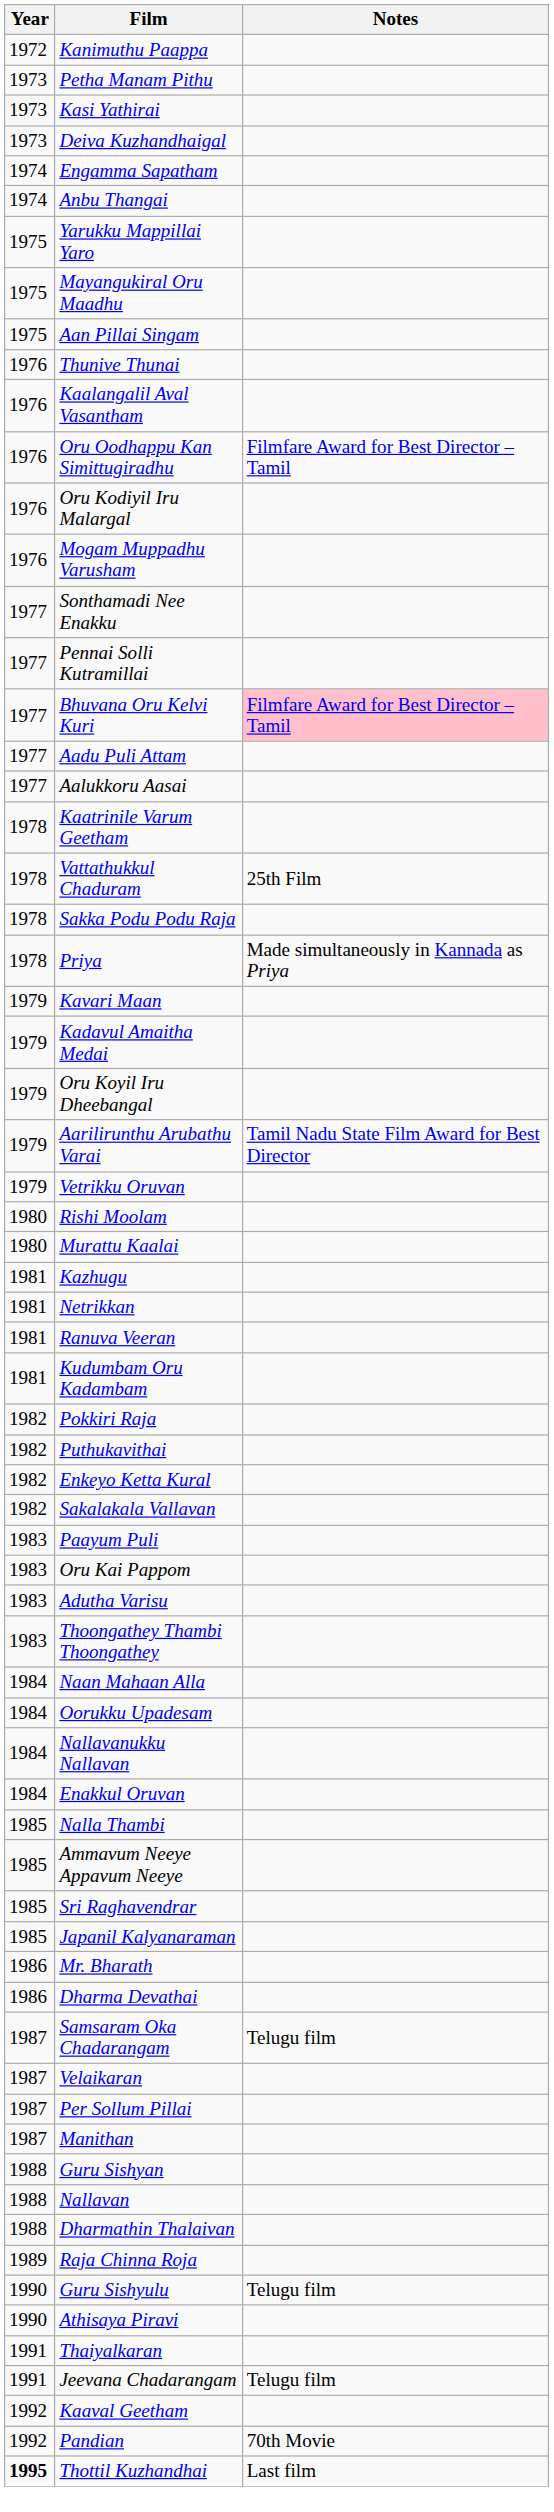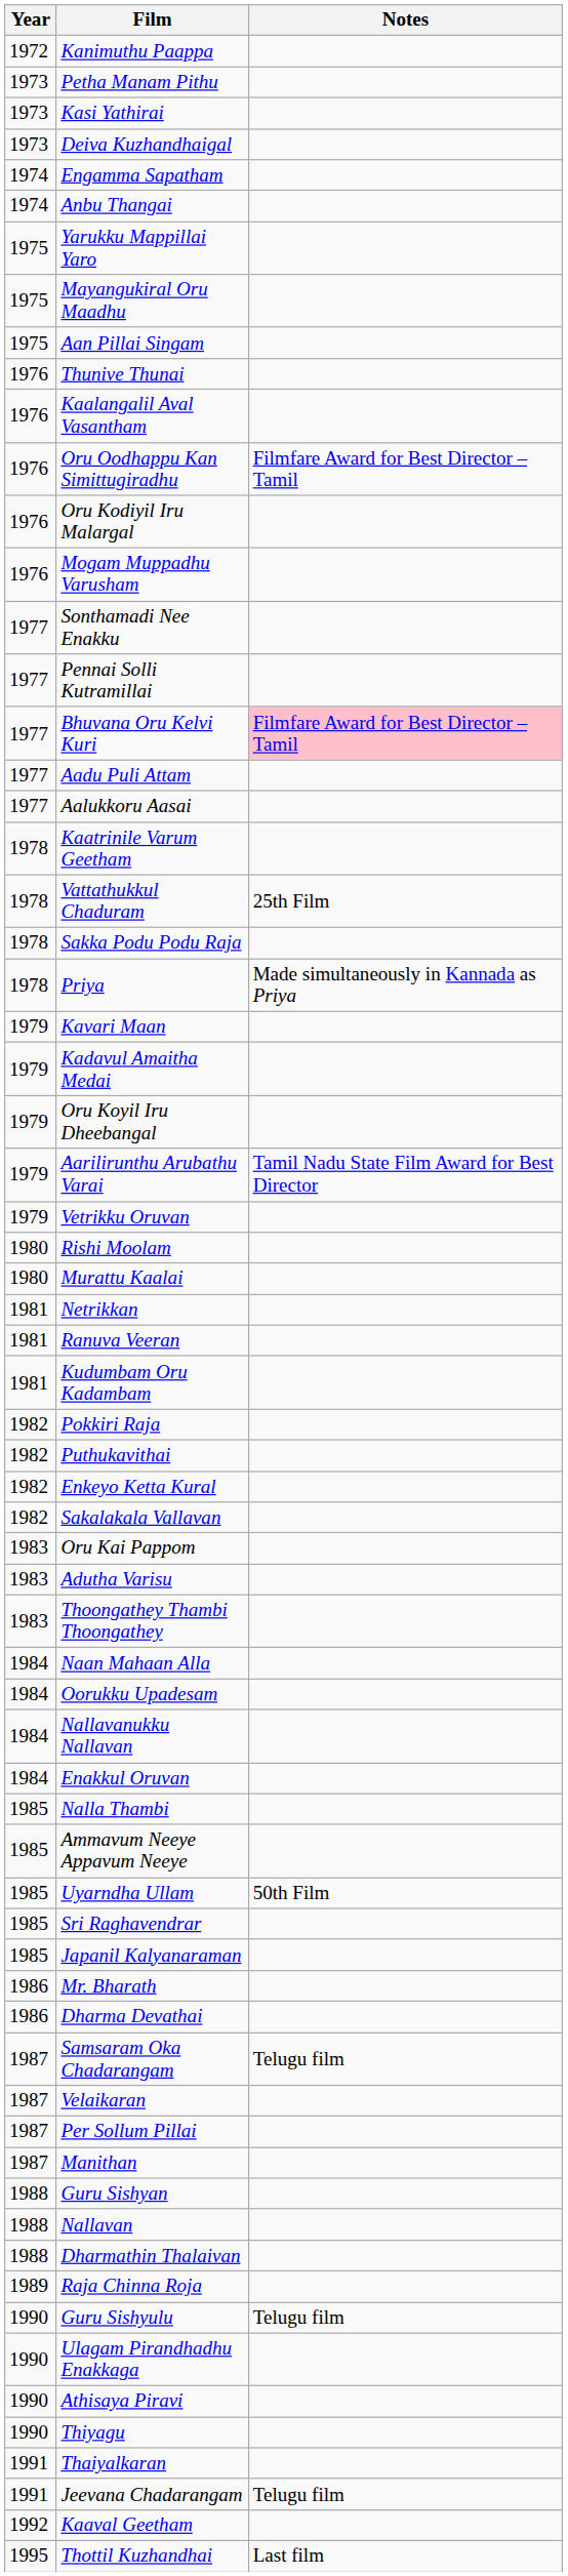- row: 1981 | Kazhugu
- row: 1983 | Paayum Puli
+ row: 1985 | Uyarndha Ullam | 50th Film
+ row: 1990 | Ulagam Pirandhadhu Enakkaga
+ row: 1990 | Thiyagu
- row: 1992 | Pandian | 70th Movie
Thottil Kuzhandhai | Year: bold -> normal
